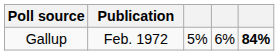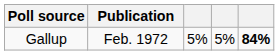Gallup | column 4: 6% -> 5%
